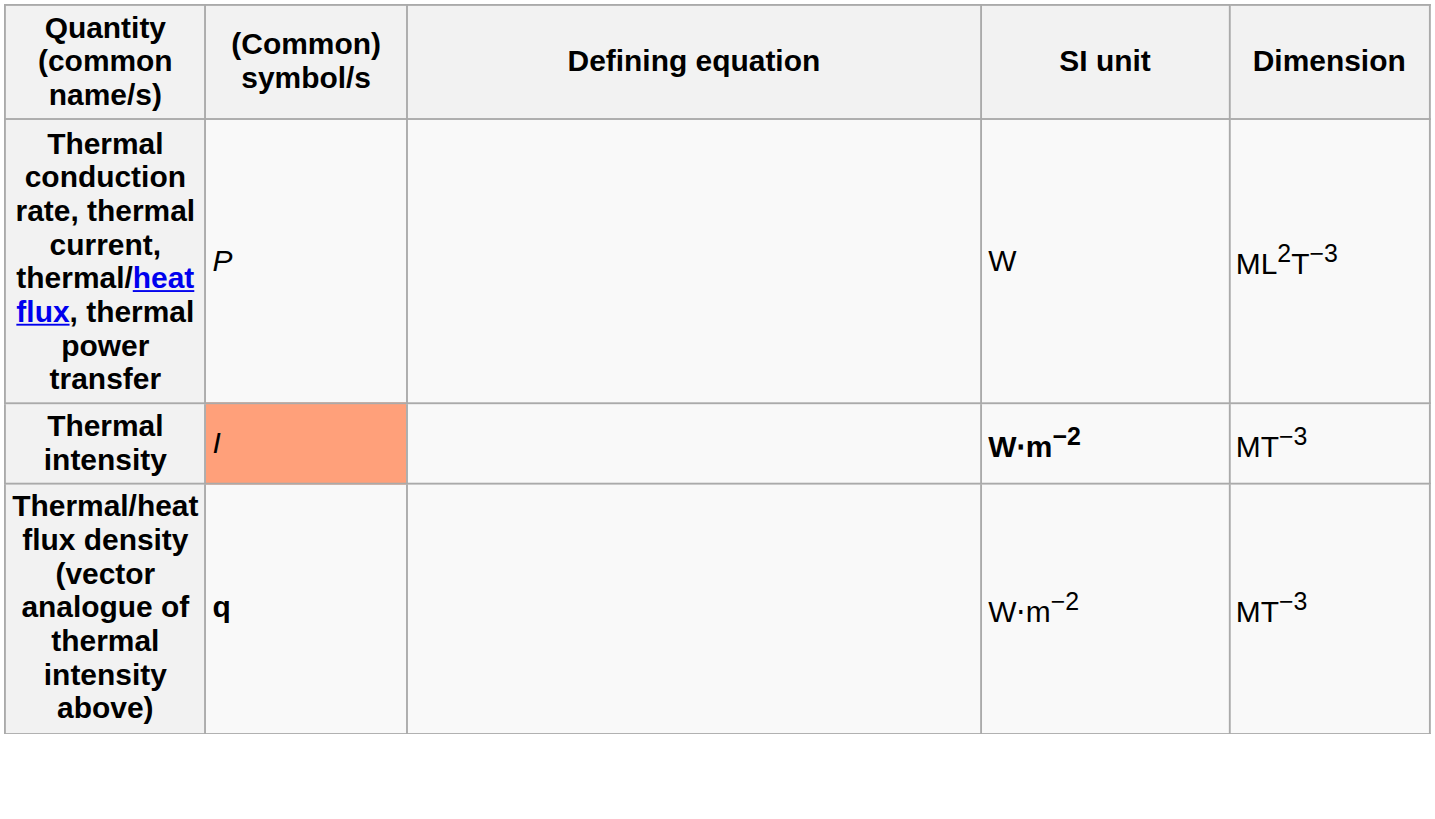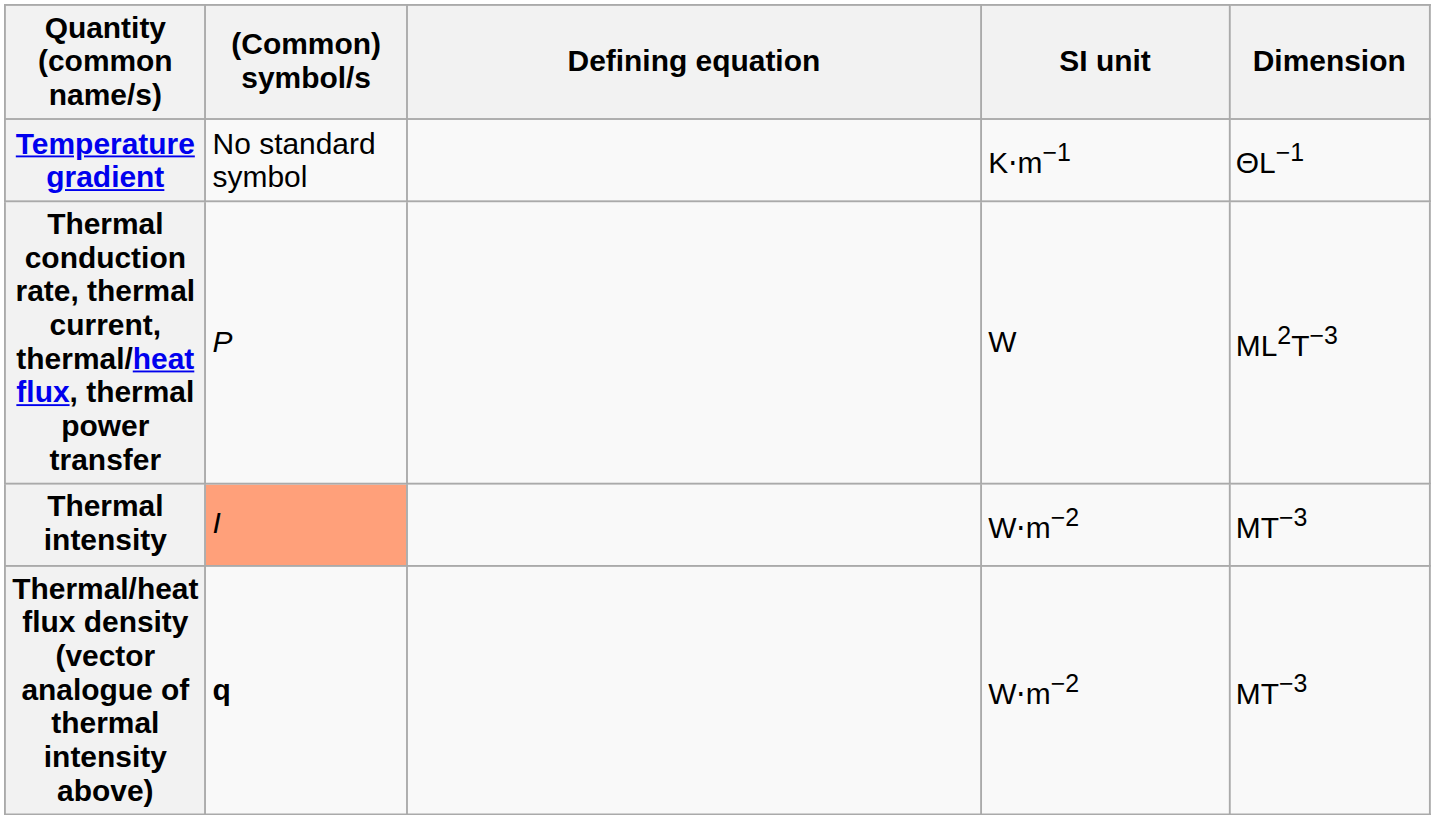+ row: Temperature gradient | No standard symbol | K⋅m−1 | ΘL−1
Thermal intensity | SI unit: bold -> normal
